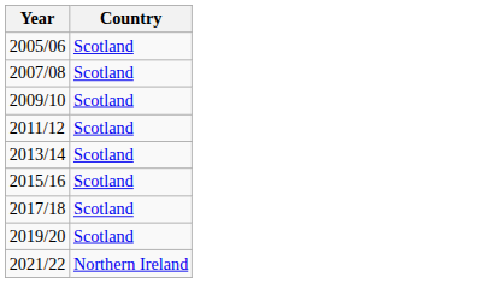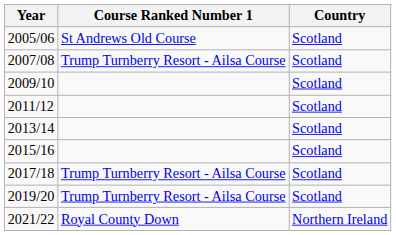+ column: Course Ranked Number 1 | St Andrews Old Course | Trump Turnberry Resort - Ailsa Course | Trump Turnberry Resort - Ailsa Course | Trump Turnberry Resort - Ailsa Course | Royal County Down
